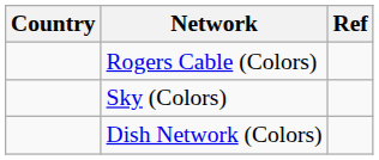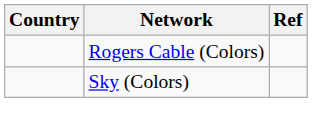- row: Dish Network (Colors)
